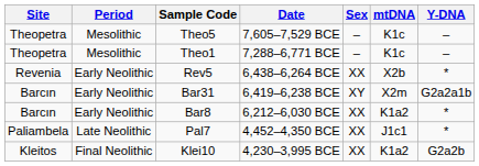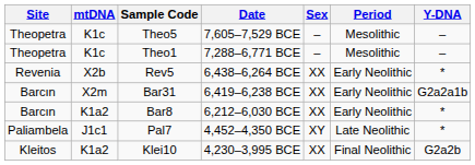columns swapped: Period <-> mtDNA
Bar31 | Sex: XY -> XX
Pal7 | Sex: XX -> XY
